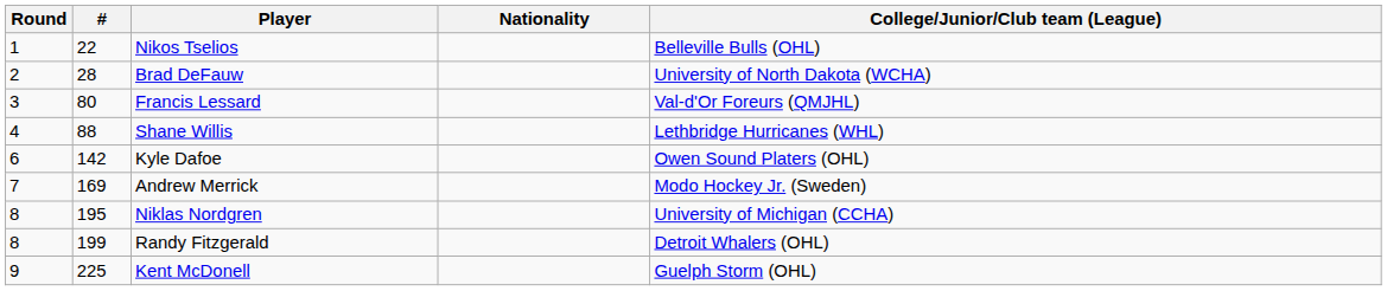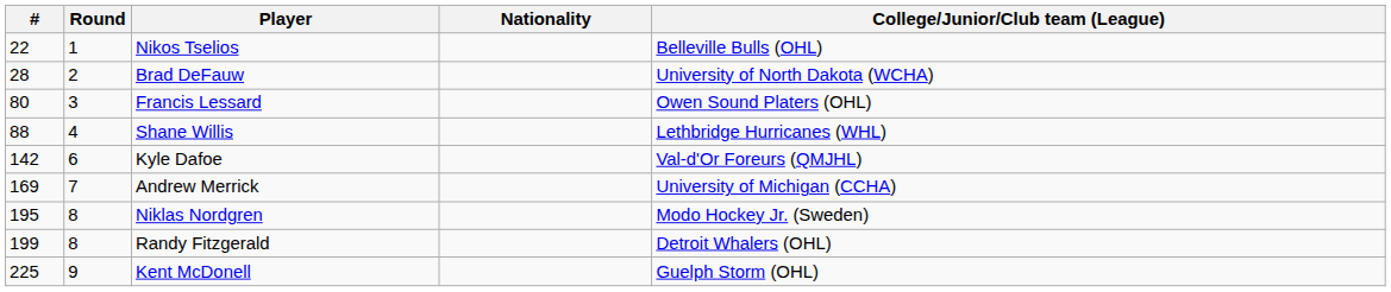columns swapped: Round <-> #
Francis Lessard | College/Junior/Club team (League): Val-d'Or Foreurs (QMJHL) -> Owen Sound Platers (OHL)
Kyle Dafoe | College/Junior/Club team (League): Owen Sound Platers (OHL) -> Val-d'Or Foreurs (QMJHL)
Andrew Merrick | College/Junior/Club team (League): Modo Hockey Jr. (Sweden) -> University of Michigan (CCHA)
Niklas Nordgren | College/Junior/Club team (League): University of Michigan (CCHA) -> Modo Hockey Jr. (Sweden)
